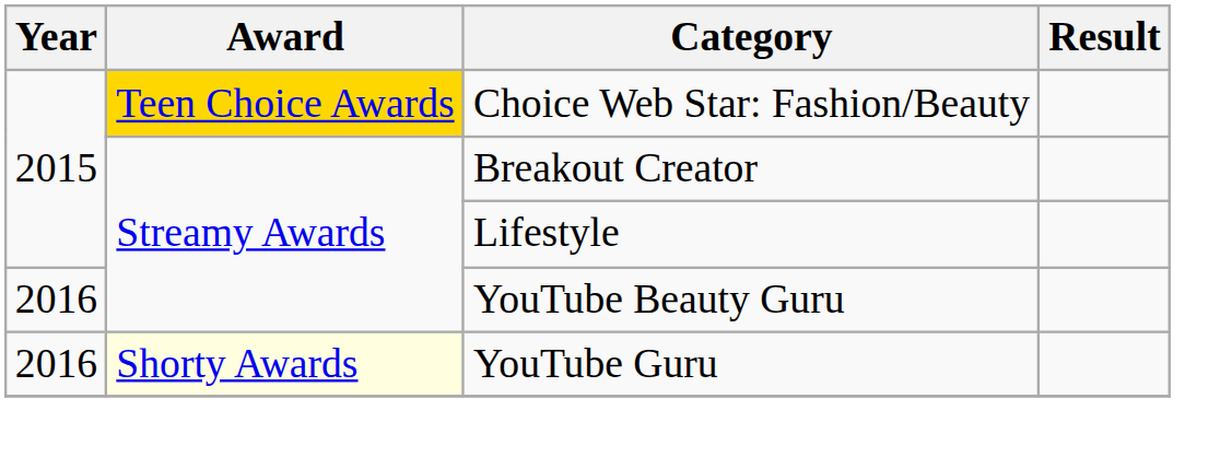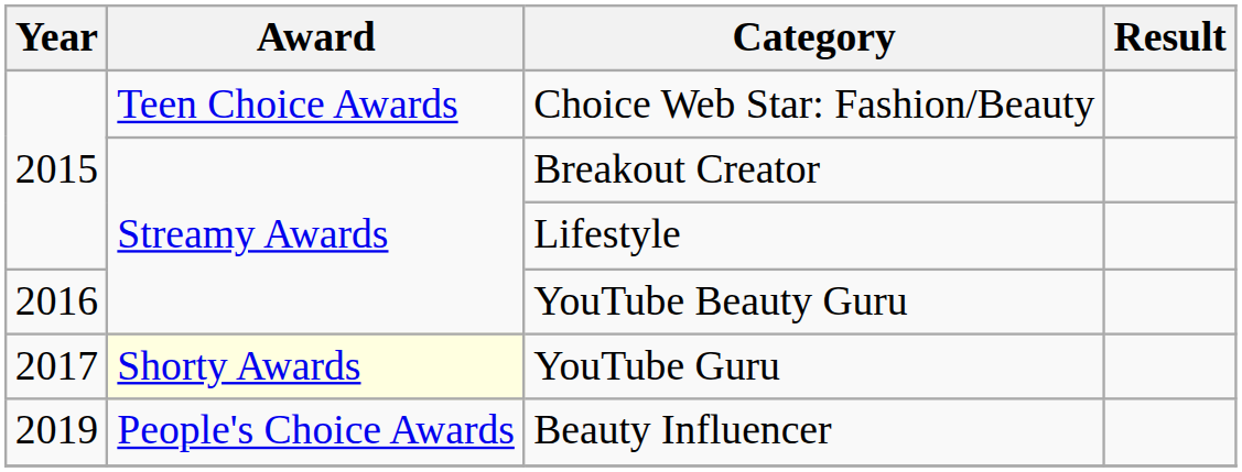Choice Web Star: Fashion/Beauty | Award: gold background -> no background
YouTube Guru | Year: 2016 -> 2017
+ row: 2019 | People's Choice Awards | Beauty Influencer
